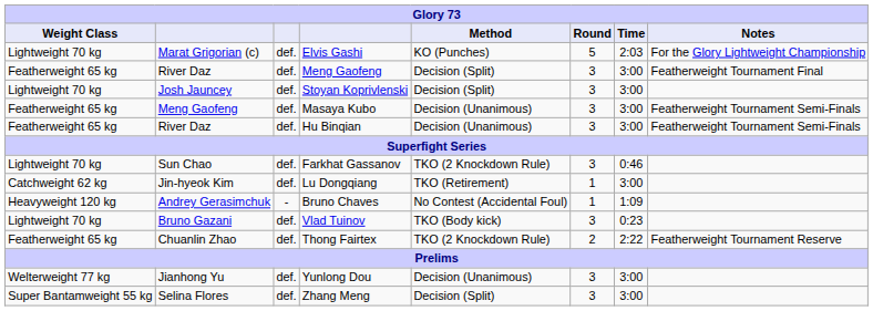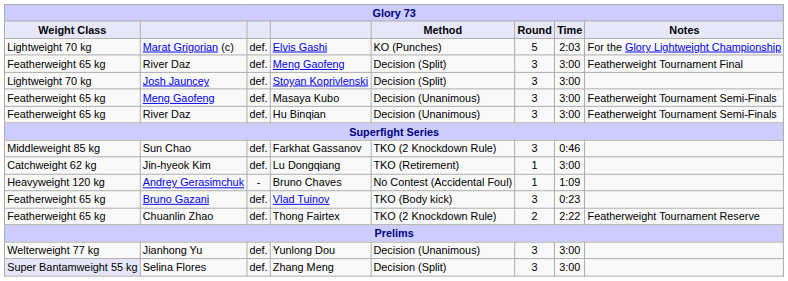Farkhat Gassanov | Weight Class: Lightweight 70 kg -> Middleweight 85 kg
Vlad Tuinov | Weight Class: Lightweight 70 kg -> Featherweight 65 kg
Zhang Meng | Weight Class: no background -> lavender background
